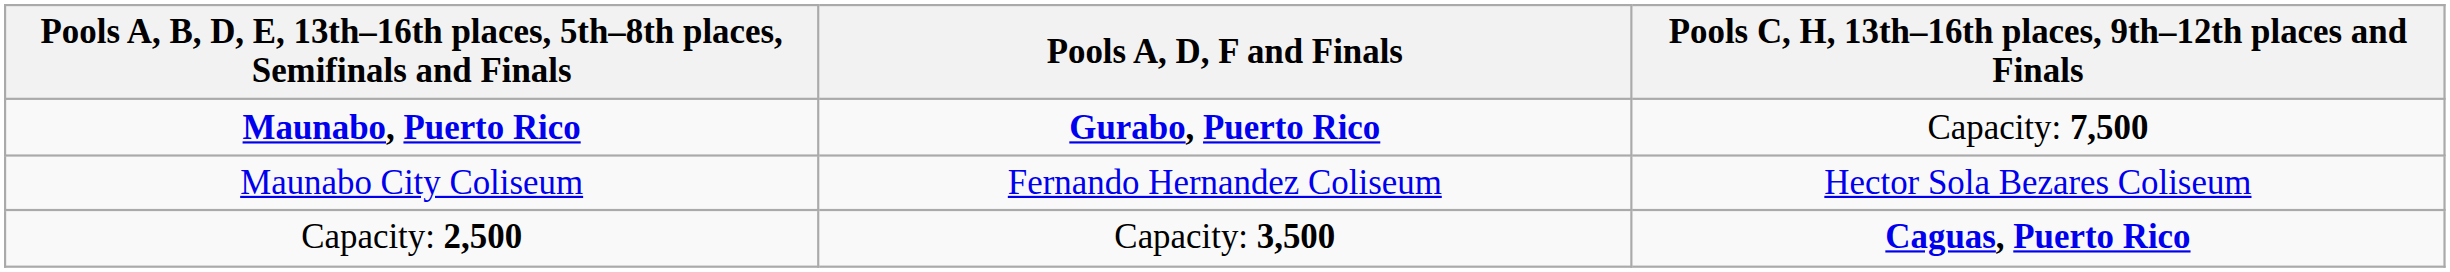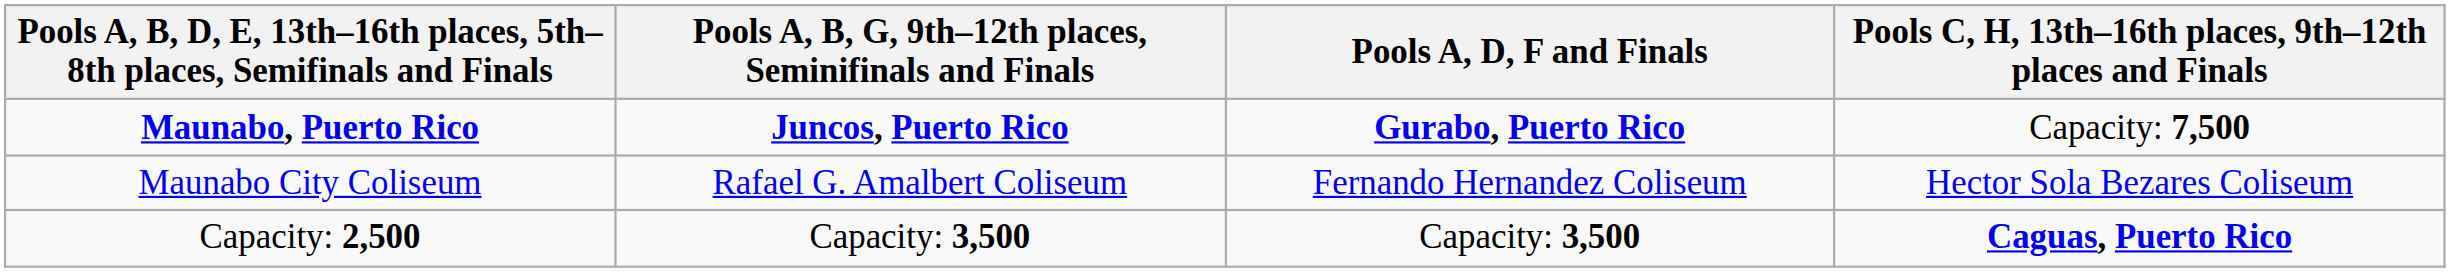+ column: Pools A, B, G, 9th–12th places, Seminifinals and Finals | Juncos, Puerto Rico | Rafael G. Amalbert Coliseum | Capacity: 3,500
